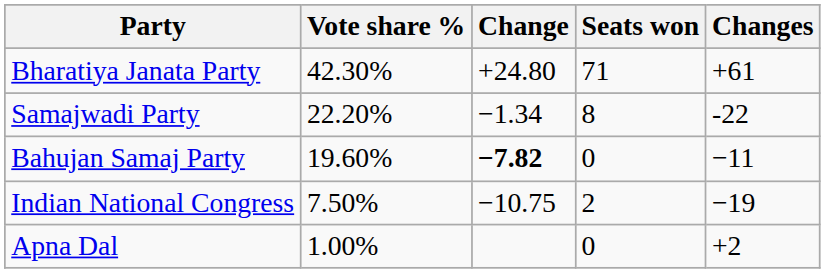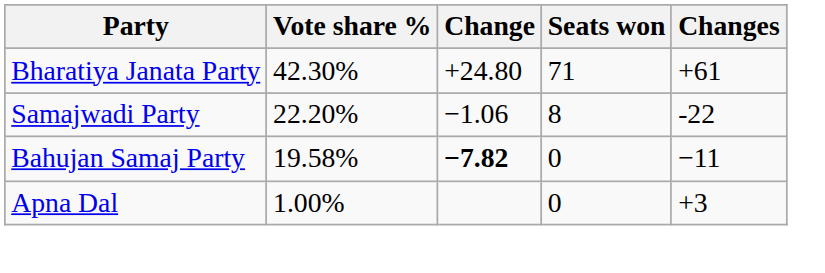Samajwadi Party | Change: −1.34 -> −1.06
Bahujan Samaj Party | Vote share %: 19.60% -> 19.58%
- row: Indian National Congress | 7.50% | −10.75 | 2 | −19
Apna Dal | Changes: +2 -> +3
